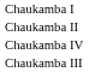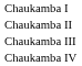rows swapped: Chaukamba III <-> Chaukamba IV
